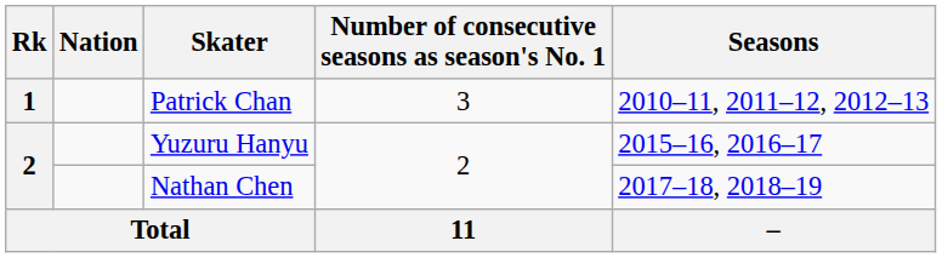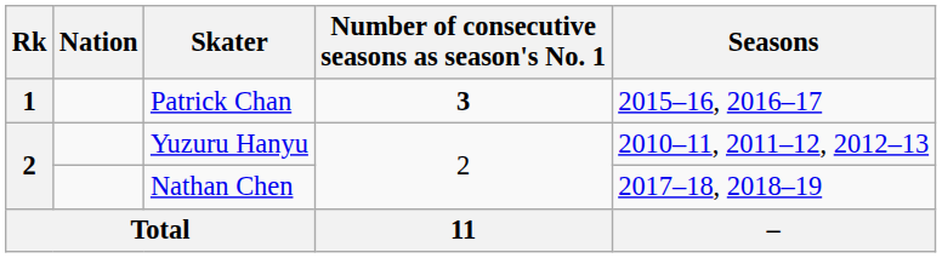Patrick Chan | Number of consecutive seasons as season's No. 1: normal -> bold
Patrick Chan | Seasons: 2010–11, 2011–12, 2012–13 -> 2015–16, 2016–17
Yuzuru Hanyu | Seasons: 2015–16, 2016–17 -> 2010–11, 2011–12, 2012–13
